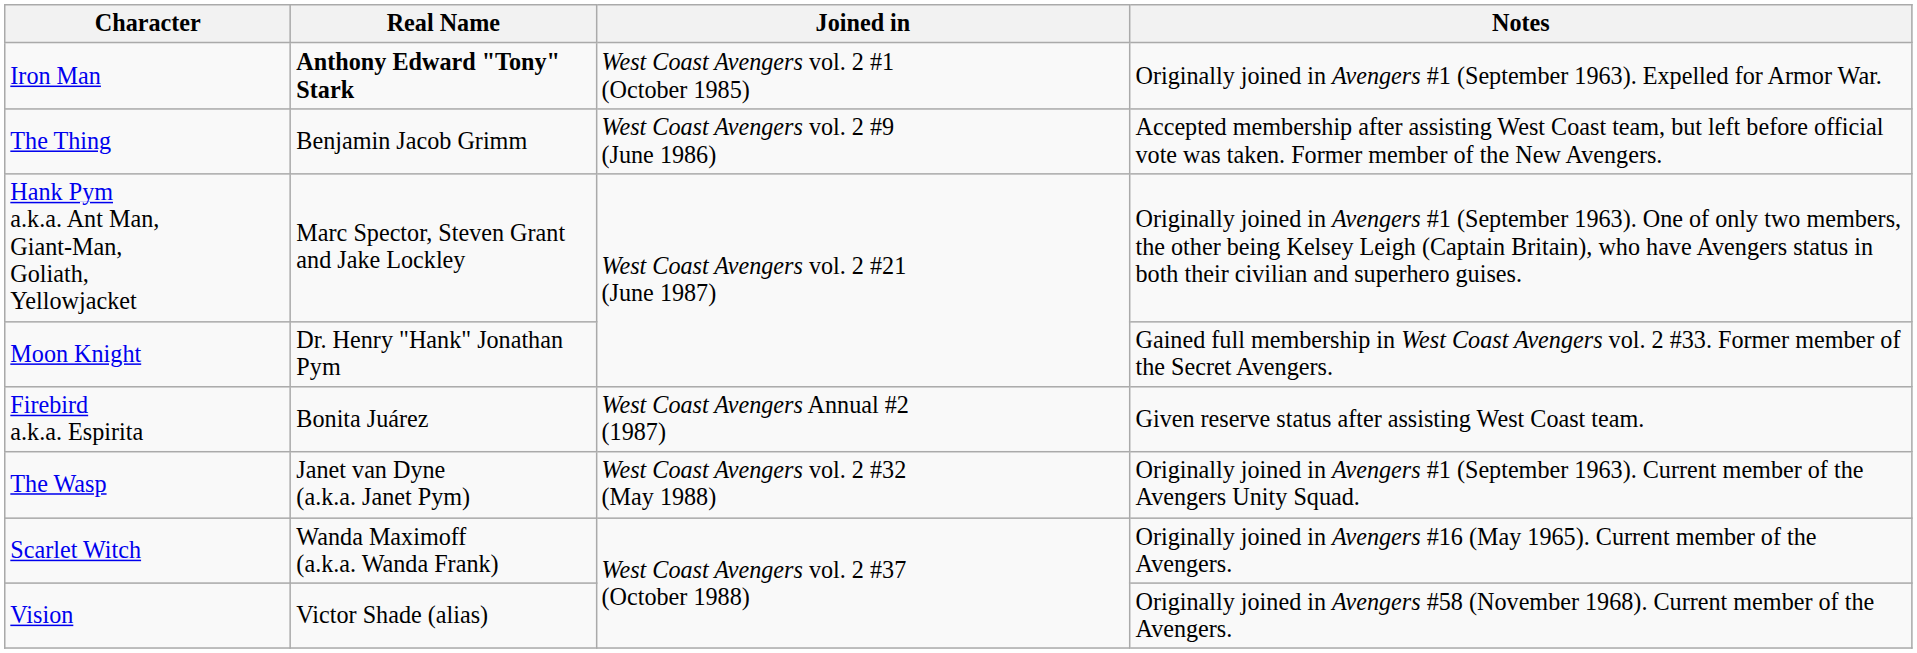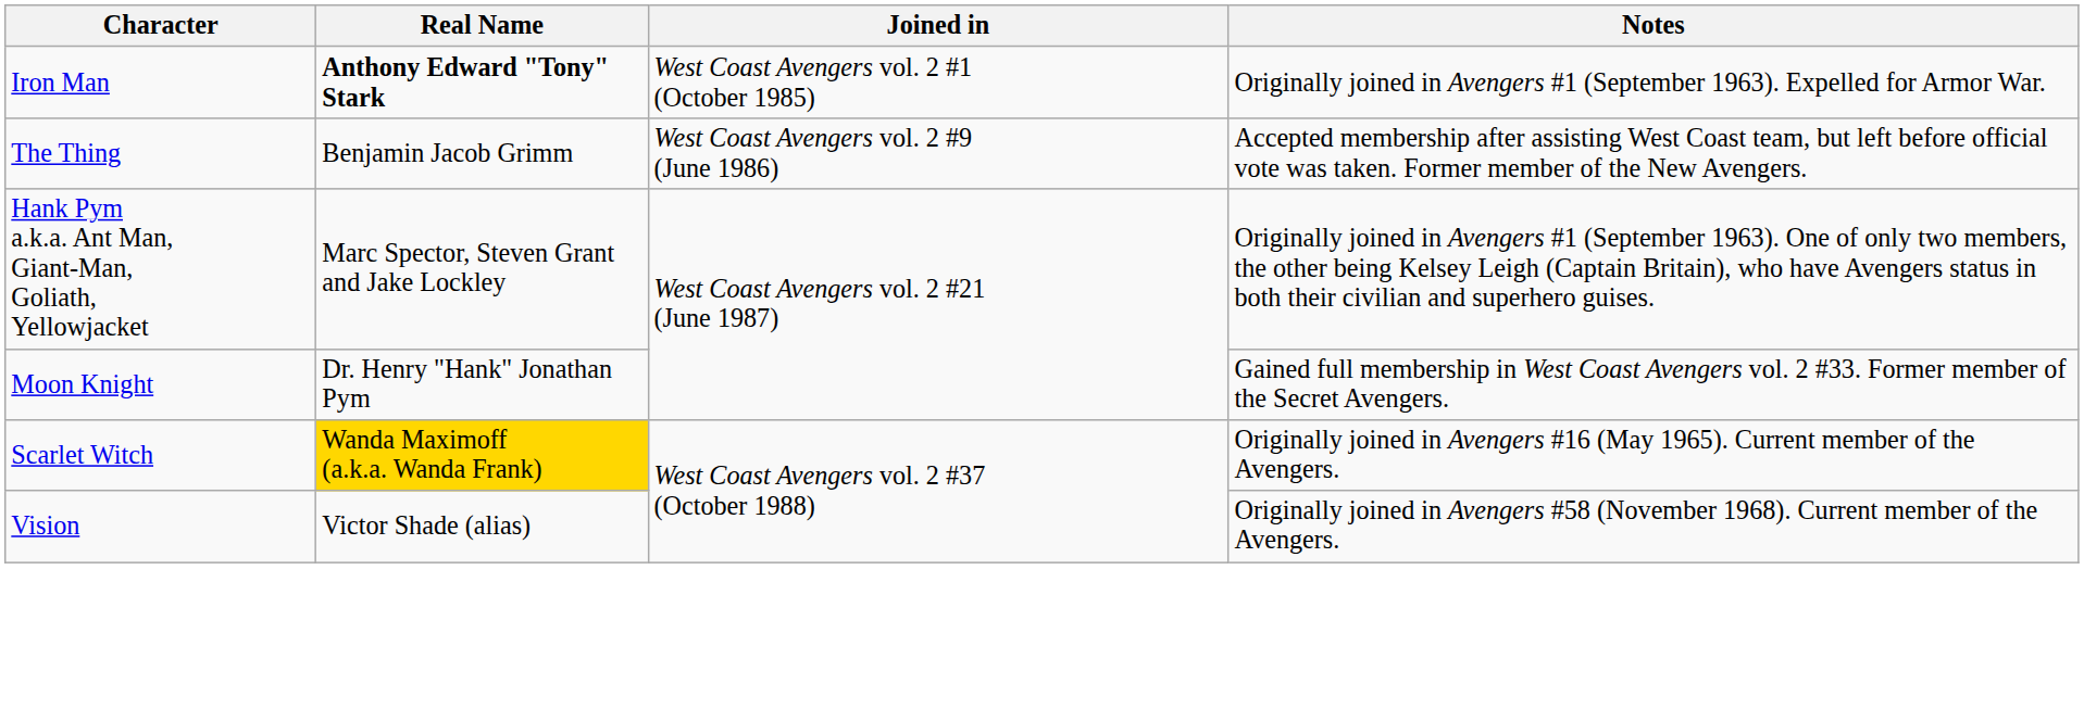- row: Firebird a.k.a. Espirita | Bonita Juárez | West Coast Avengers Annual #2 (1987) | Given reserve status after assisting West Coast team.
- row: The Wasp | Janet van Dyne (a.k.a. Janet Pym) | West Coast Avengers vol. 2 #32 (May 1988) | Originally joined in Avengers #1 (September 1963). Current member of the Avengers Unity Squad.
Scarlet Witch | Real Name: no background -> gold background
